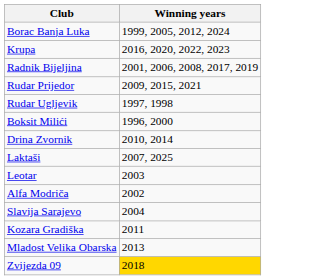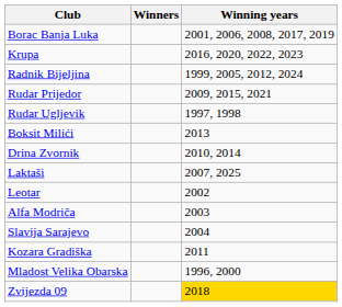+ column: Winners
Borac Banja Luka | Winning years: 1999, 2005, 2012, 2024 -> 2001, 2006, 2008, 2017, 2019
Radnik Bijeljina | Winning years: 2001, 2006, 2008, 2017, 2019 -> 1999, 2005, 2012, 2024
Boksit Milići | Winning years: 1996, 2000 -> 2013
Leotar | Winning years: 2003 -> 2002
Alfa Modriča | Winning years: 2002 -> 2003
Mladost Velika Obarska | Winning years: 2013 -> 1996, 2000
